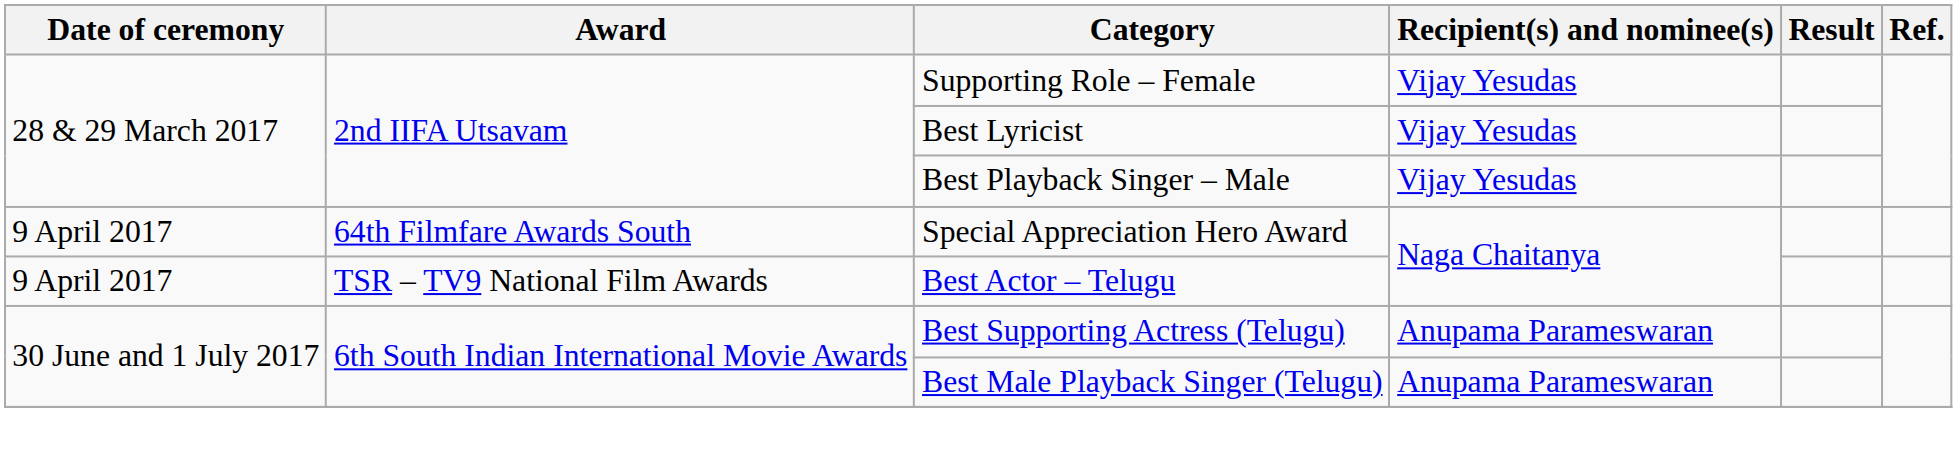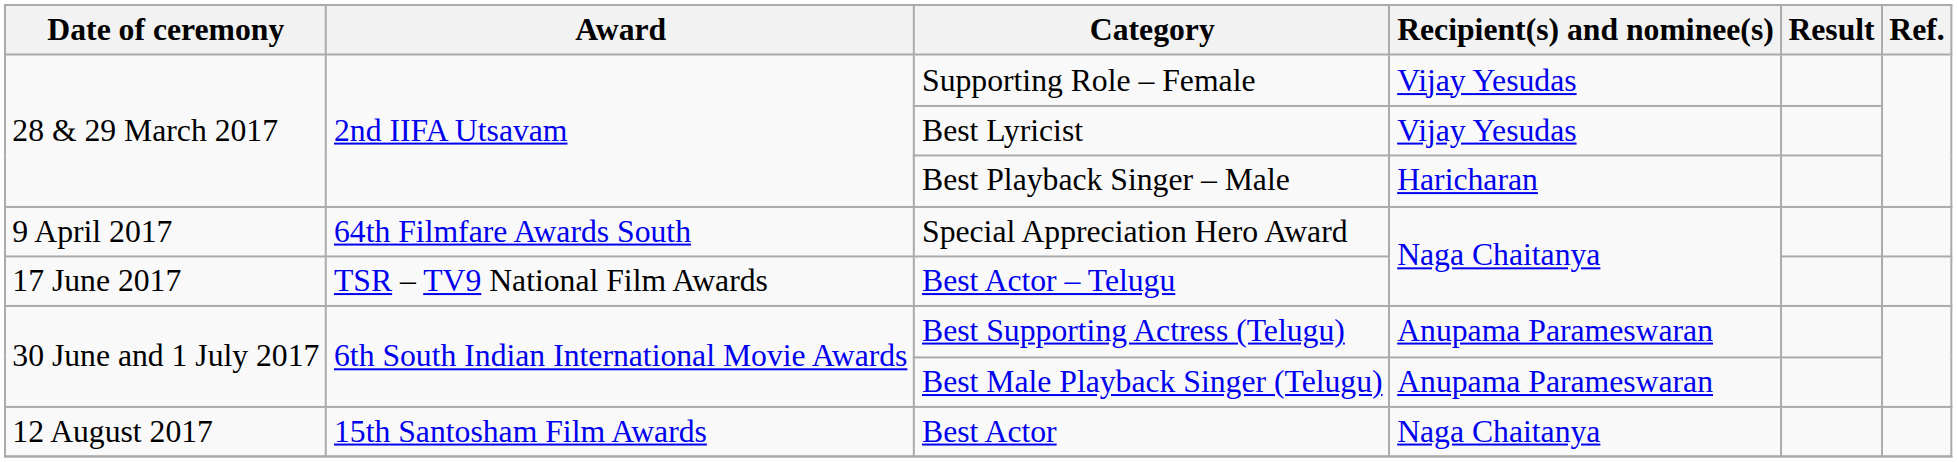Best Playback Singer – Male | Recipient(s) and nominee(s): Vijay Yesudas -> Haricharan
Best Actor – Telugu | Date of ceremony: 9 April 2017 -> 17 June 2017
+ row: 12 August 2017 | 15th Santosham Film Awards | Best Actor | Naga Chaitanya
